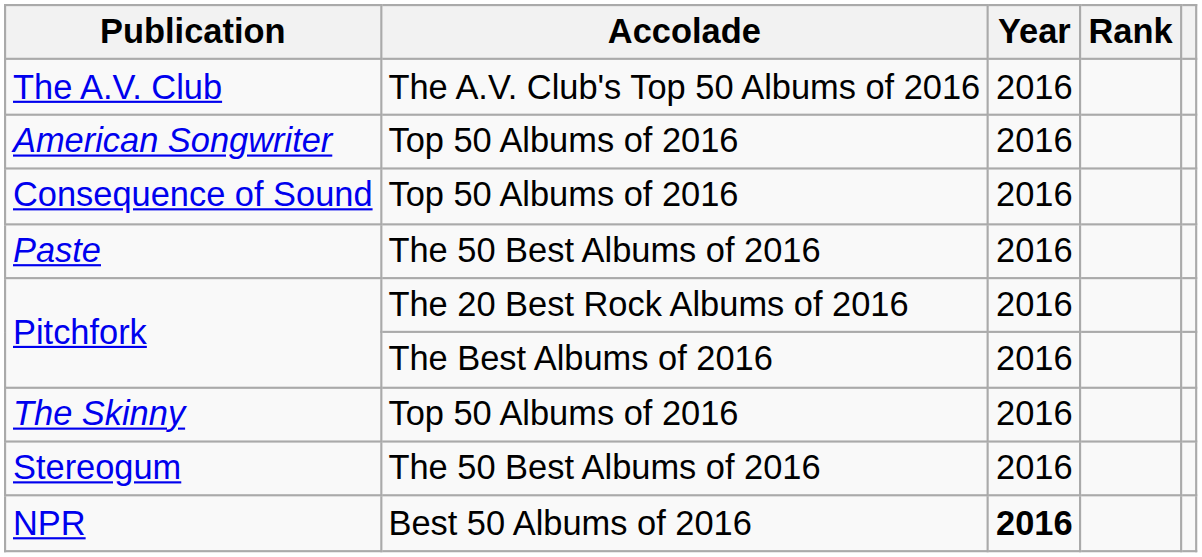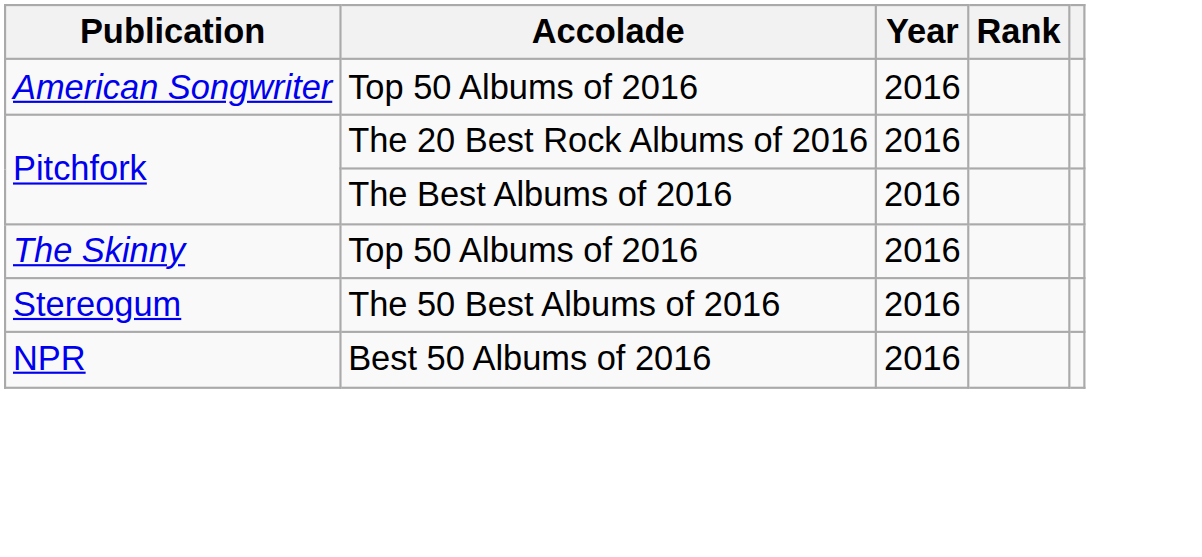- row: The A.V. Club | The A.V. Club's Top 50 Albums of 2016 | 2016
- row: Consequence of Sound | Top 50 Albums of 2016 | 2016
- row: Paste | The 50 Best Albums of 2016 | 2016
NPR | Year: bold -> normal
